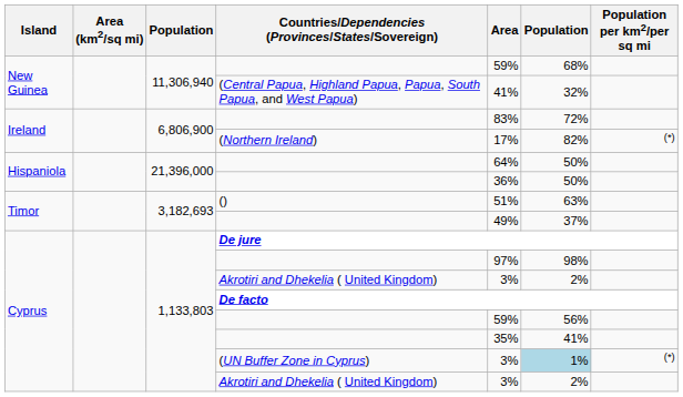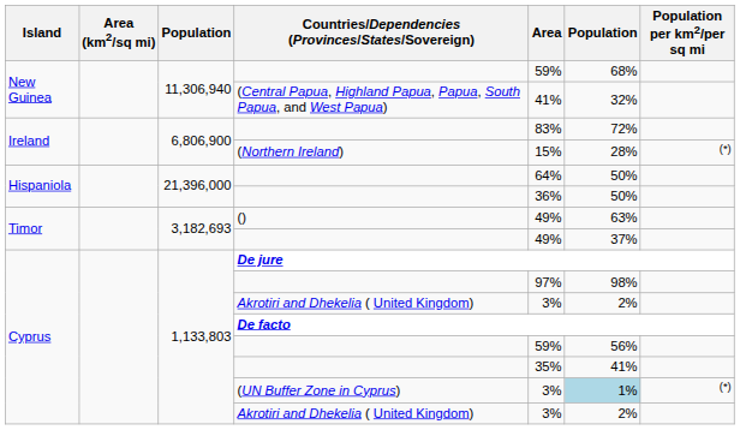(Northern Ireland) | Area: 17% -> 15%
(Northern Ireland) | column 6: 82% -> 28%
() | Area: 51% -> 49%
